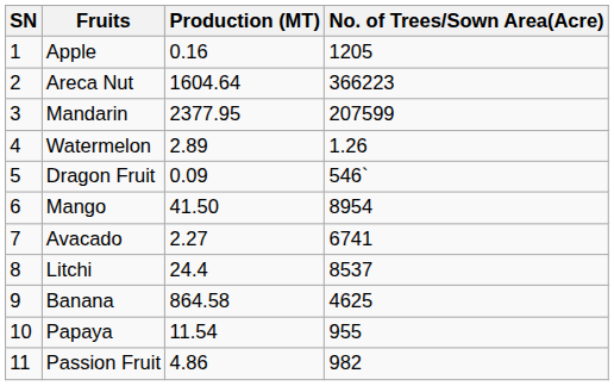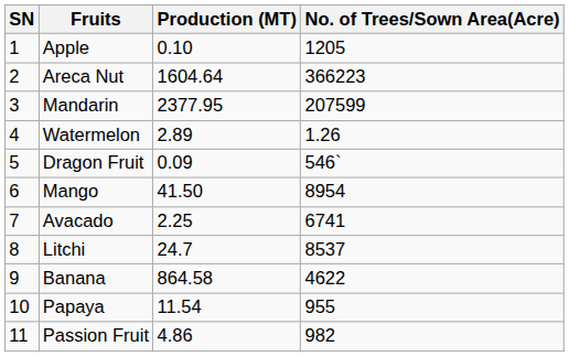Apple | Production (MT): 0.16 -> 0.10
Avacado | Production (MT): 2.27 -> 2.25
Litchi | Production (MT): 24.4 -> 24.7
Banana | No. of Trees/Sown Area(Acre): 4625 -> 4622
